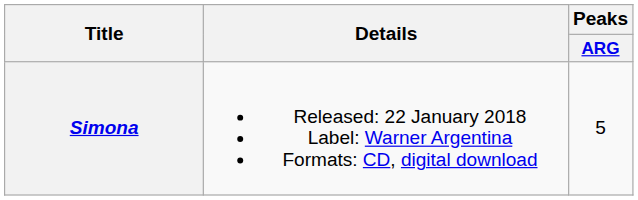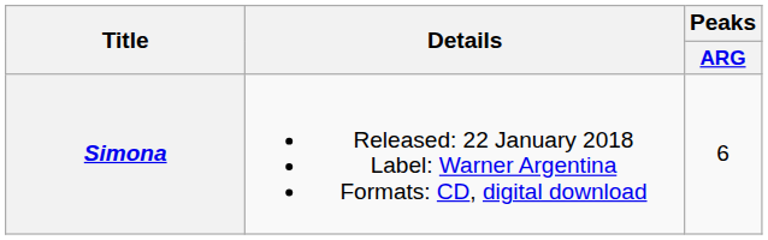Simona | Peaks / ARG: 5 -> 6
